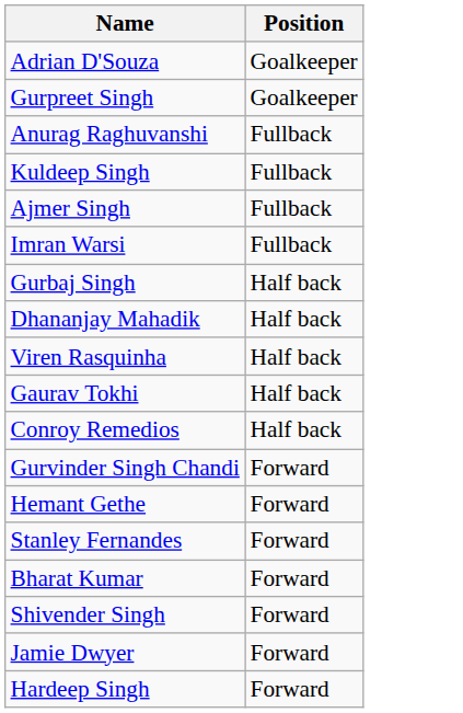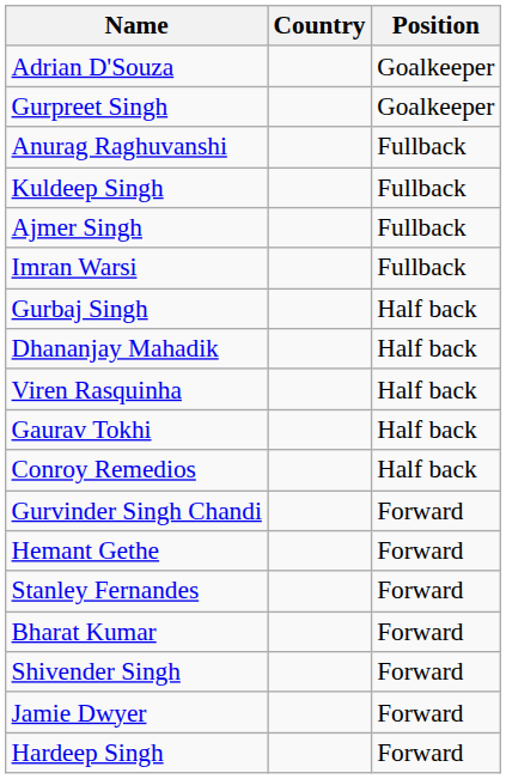+ column: Country
